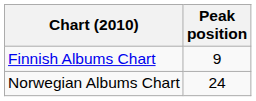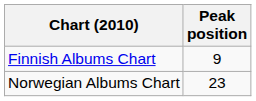Norwegian Albums Chart | Peak position: 24 -> 23
